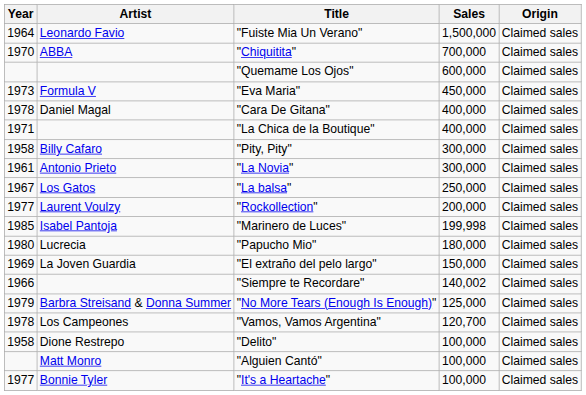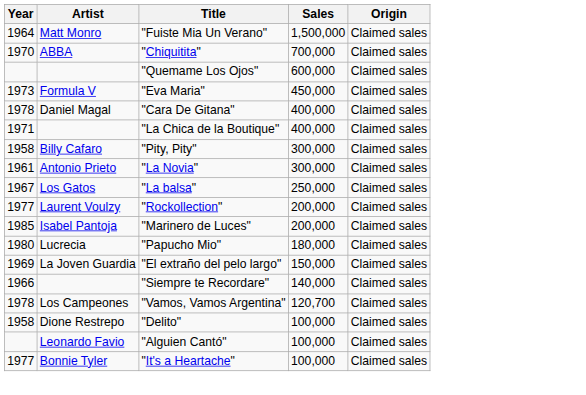"Fuiste Mia Un Verano" | Artist: Leonardo Favio -> Matt Monro
"Marinero de Luces" | Sales: 199,998 -> 200,000
"Siempre te Recordare" | Sales: 140,002 -> 140,000
- row: 1979 | Barbra Streisand & Donna Summer | "No More Tears (Enough Is Enough)" | 125,000 | Claimed sales
"Alguien Cantó" | Artist: Matt Monro -> Leonardo Favio
